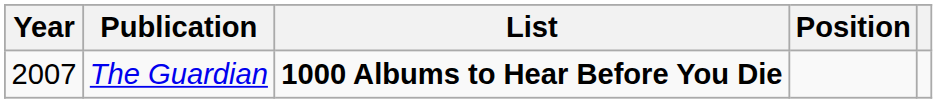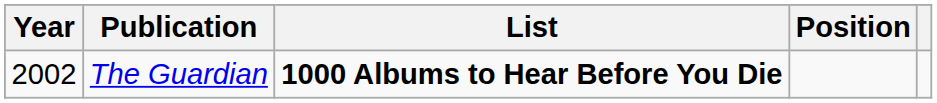The Guardian | Year: 2007 -> 2002
